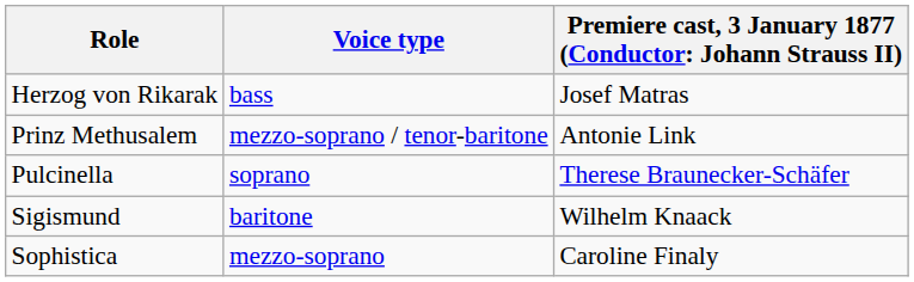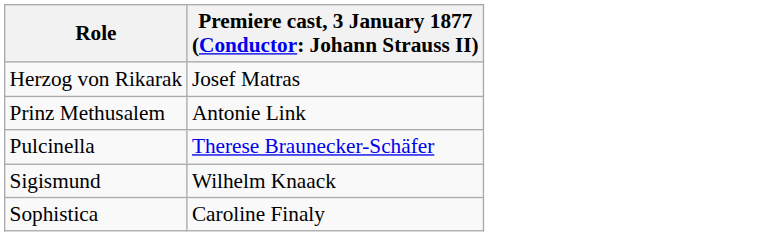- column: Voice type | bass | mezzo-soprano / tenor-baritone | soprano | baritone | mezzo-soprano
